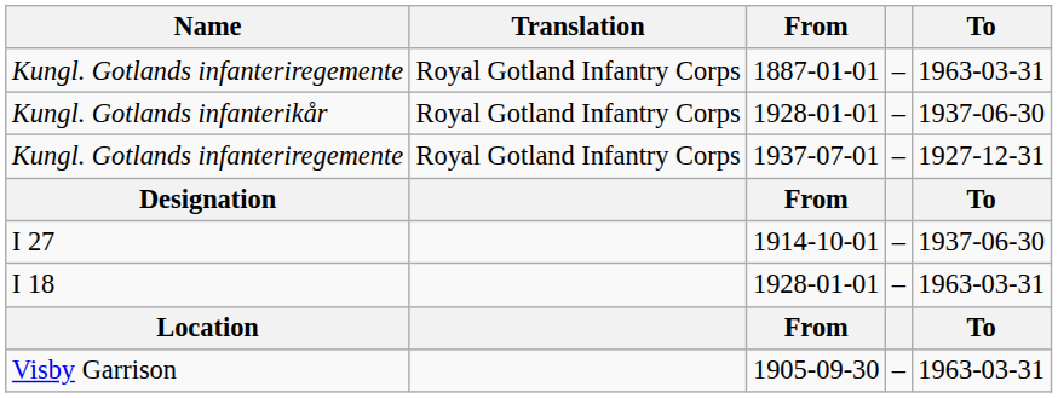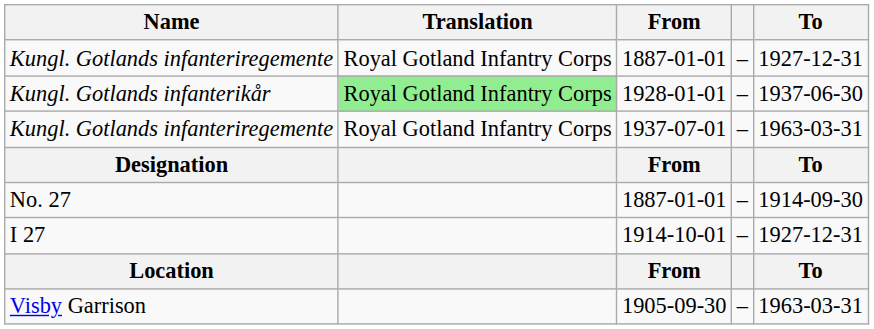Kungl. Gotlands infanteriregemente / 1887-01-01 | To: 1963-03-31 -> 1927-12-31
Kungl. Gotlands infanterikår | Translation: no background -> lightgreen background
Kungl. Gotlands infanteriregemente / 1937-07-01 | To: 1927-12-31 -> 1963-03-31
+ row: No. 27 | 1887-01-01 | – | 1914-09-30
I 27 | To: 1937-06-30 -> 1927-12-31
- row: I 18 | 1928-01-01 | – | 1963-03-31
